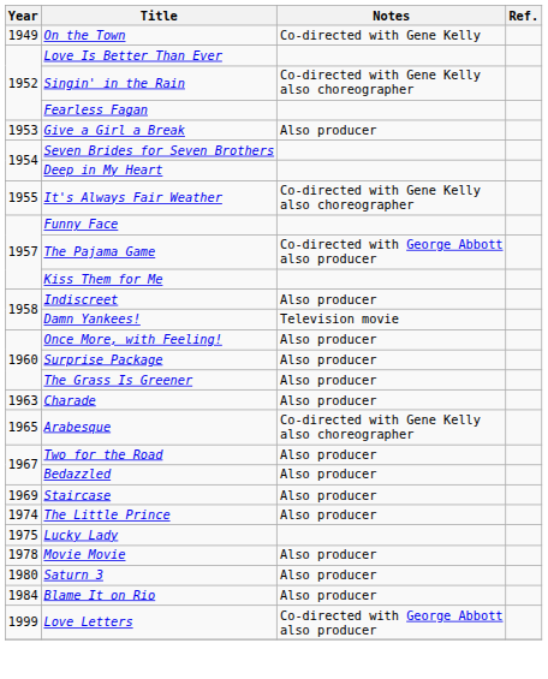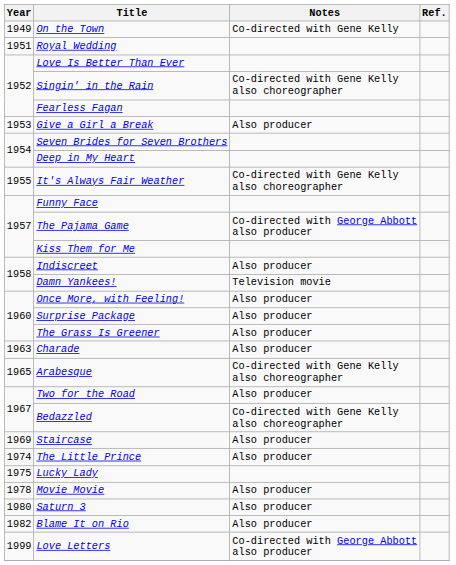+ row: 1951 | Royal Wedding
Bedazzled | Notes: Also producer -> Co-directed with Gene Kelly also choreographer
Blame It on Rio | Year: 1984 -> 1982
